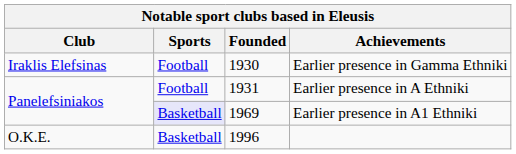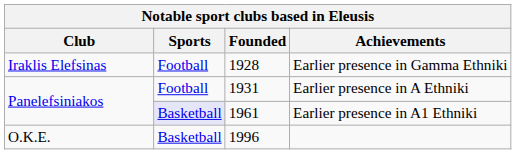Earlier presence in Gamma Ethniki | Founded: 1930 -> 1928
Earlier presence in A1 Ethniki | Founded: 1969 -> 1961
